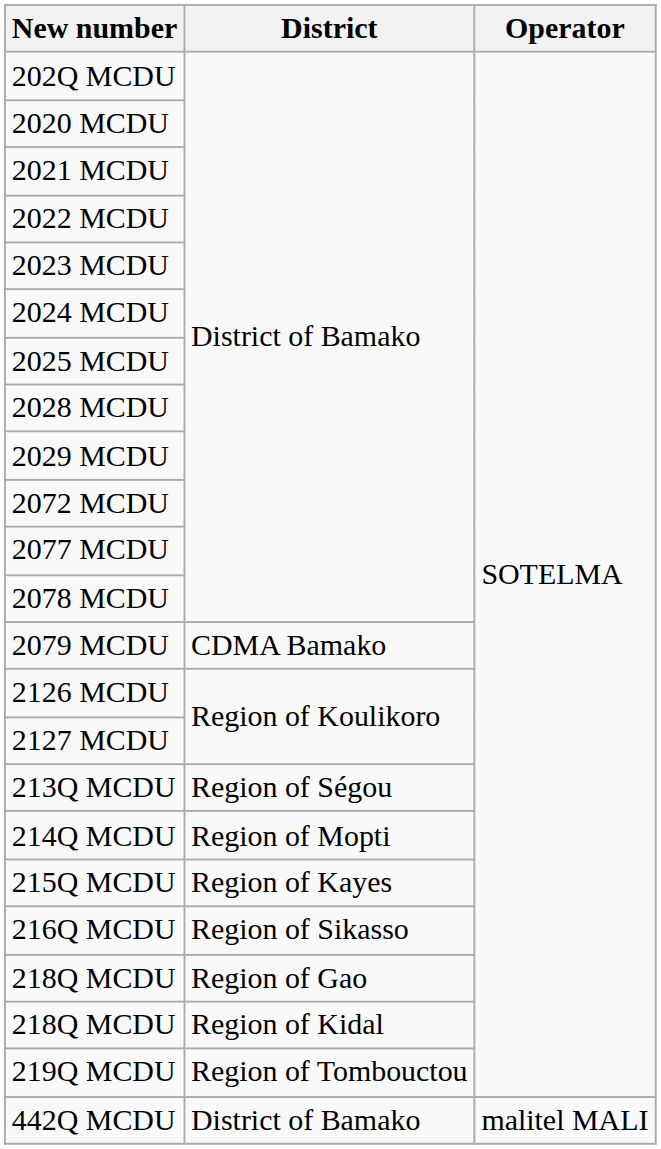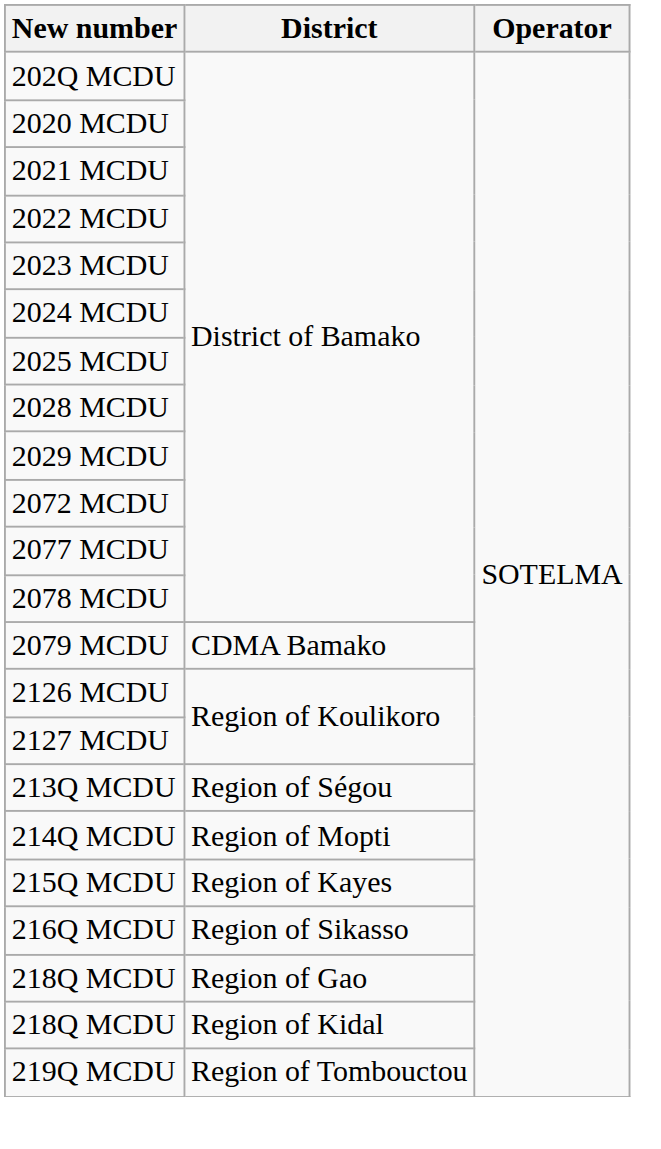- row: 442Q MCDU | District of Bamako | malitel MALI
